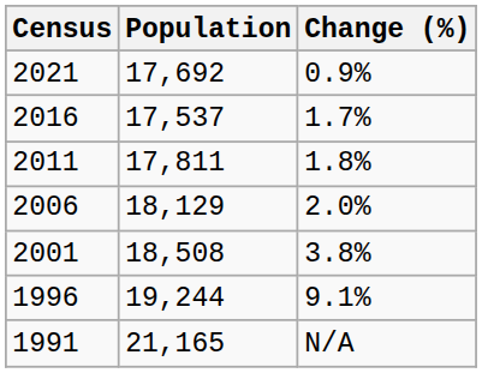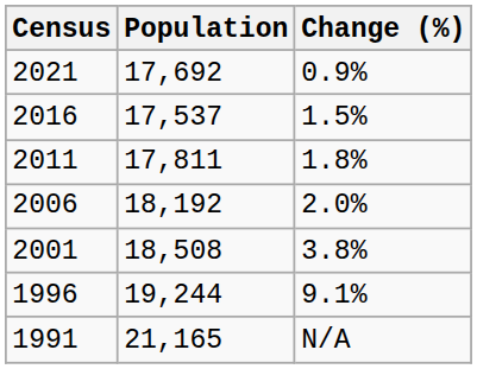2016 | Change (%): 1.7% -> 1.5%
2006 | Population: 18,129 -> 18,192
